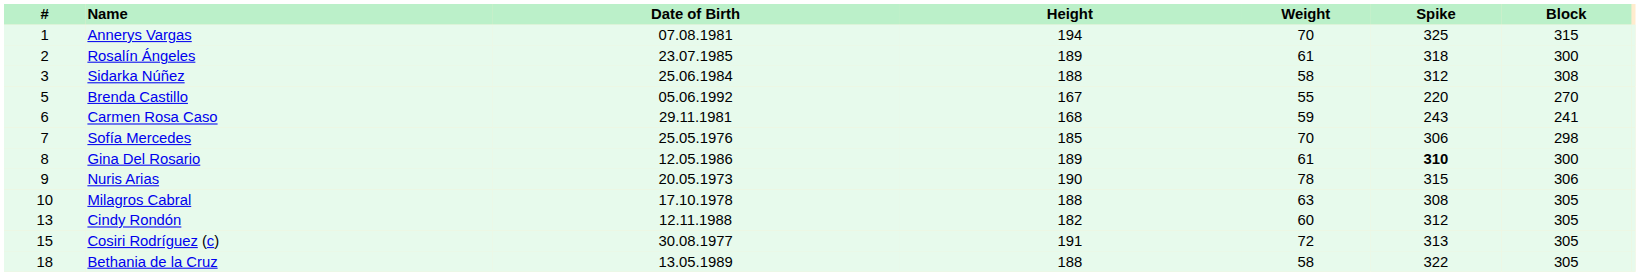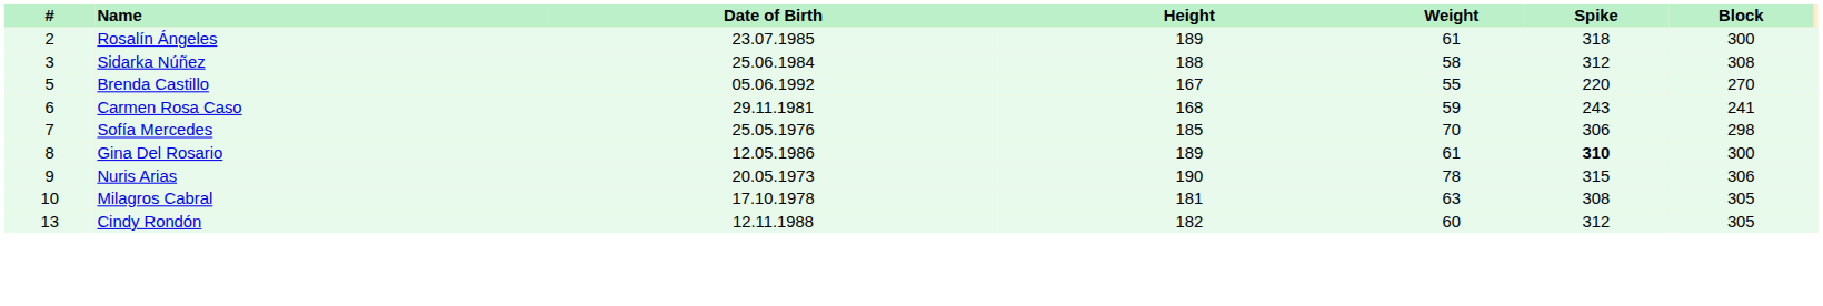- row: 1 | Annerys Vargas | 07.08.1981 | 194 | 70 | 325 | 315
Milagros Cabral | Height: 188 -> 181
- row: 15 | Cosiri Rodríguez (c) | 30.08.1977 | 191 | 72 | 313 | 305
- row: 18 | Bethania de la Cruz | 13.05.1989 | 188 | 58 | 322 | 305
